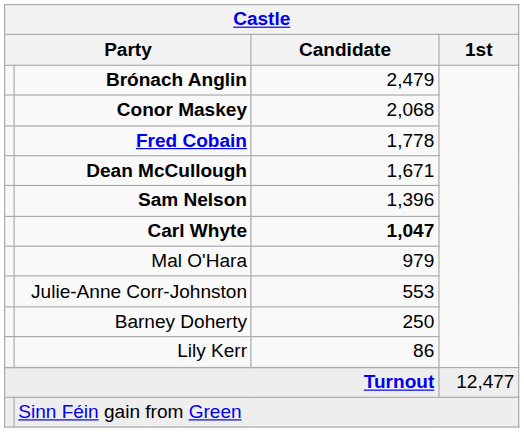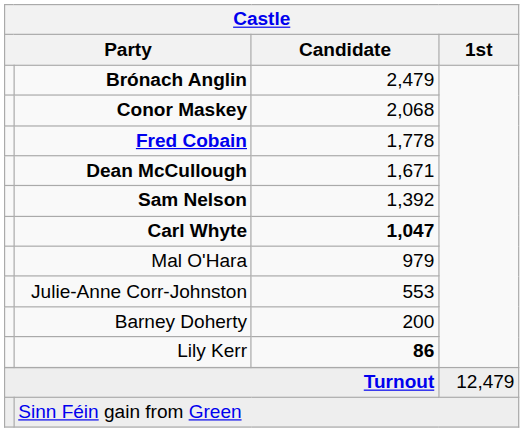Sam Nelson | Castle / Candidate: 1,396 -> 1,392
Barney Doherty | Castle / Candidate: 250 -> 200
Lily Kerr | Castle / Candidate: normal -> bold
Turnout | Castle / 1st: 12,477 -> 12,479
